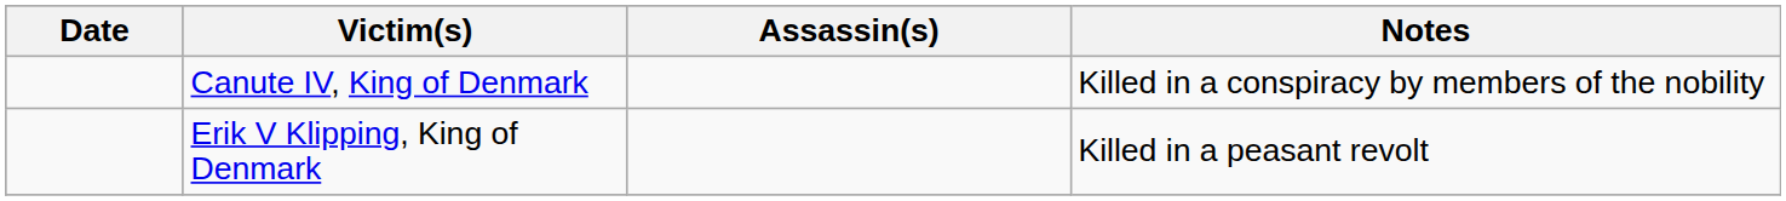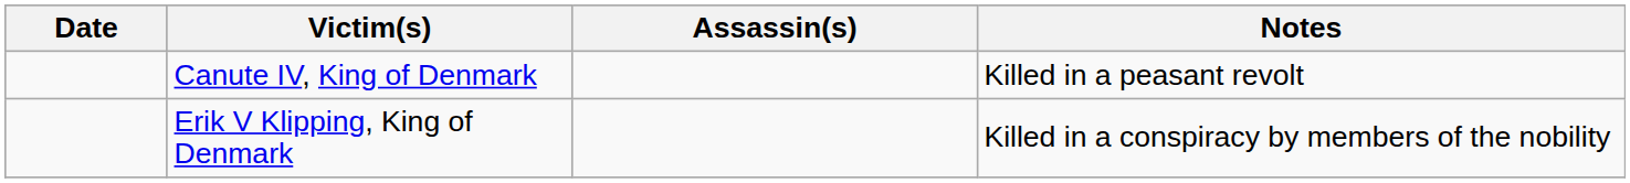Canute IV, King of Denmark | Notes: Killed in a conspiracy by members of the nobility -> Killed in a peasant revolt
Erik V Klipping, King of Denmark | Notes: Killed in a peasant revolt -> Killed in a conspiracy by members of the nobility
